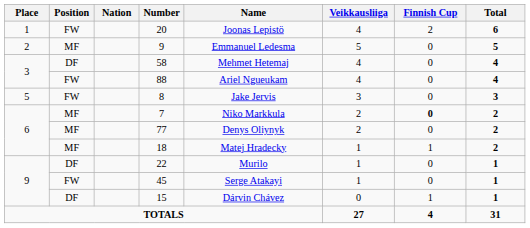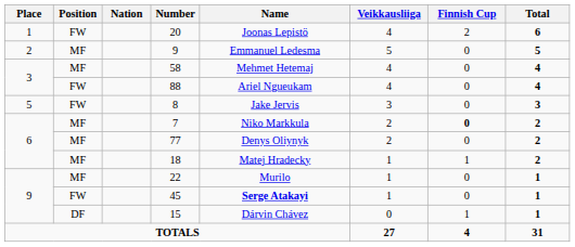58 | Position: DF -> MF
22 | Position: DF -> MF
45 | Name: normal -> bold
